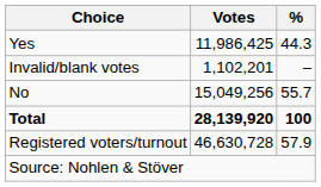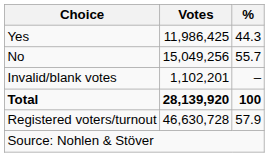rows swapped: No <-> Invalid/blank votes
